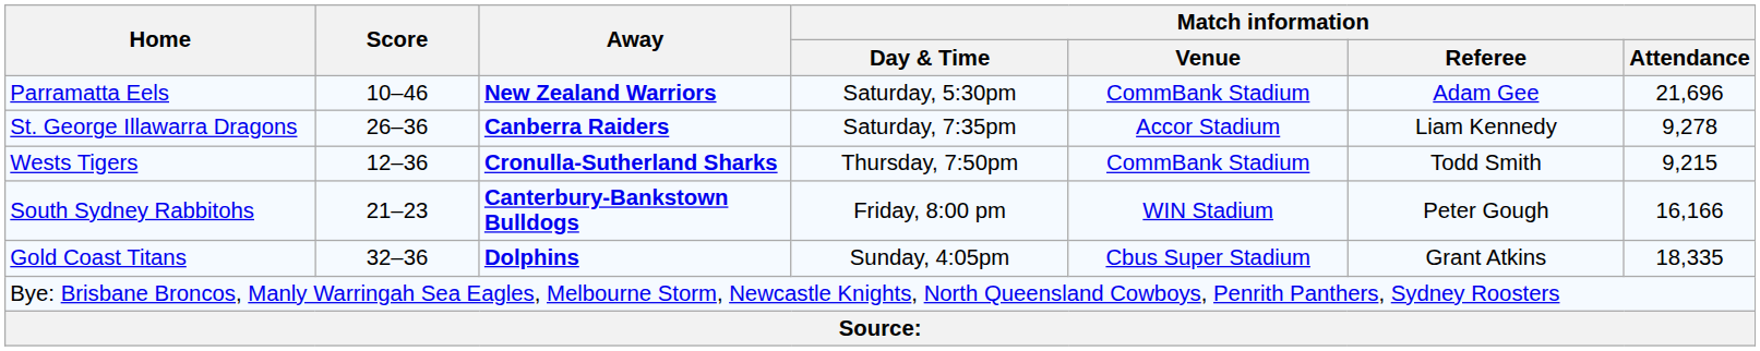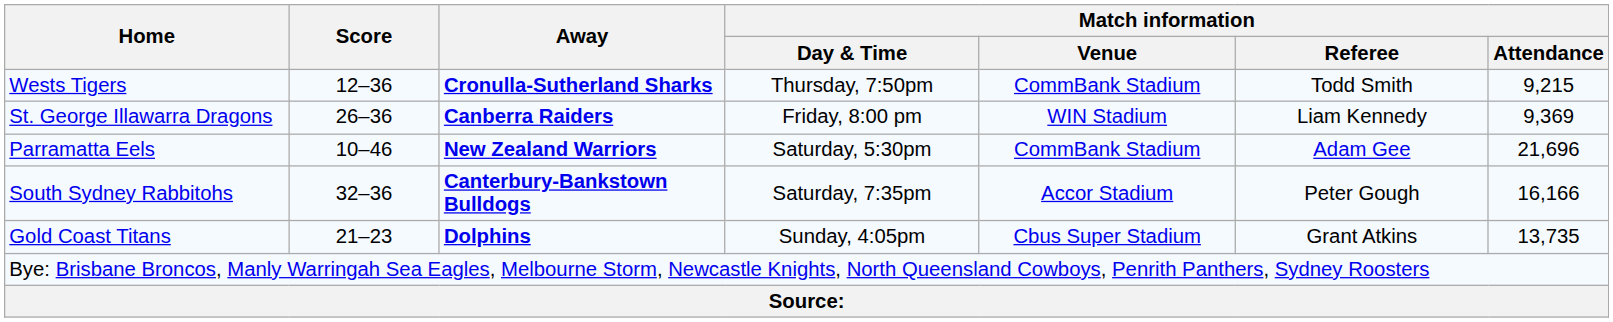rows swapped: Wests Tigers <-> Parramatta Eels
St. George Illawarra Dragons | Match information / Day & Time: Saturday, 7:35pm -> Friday, 8:00 pm
St. George Illawarra Dragons | Match information / Venue: Accor Stadium -> WIN Stadium
St. George Illawarra Dragons | Match information / Attendance: 9,278 -> 9,369
South Sydney Rabbitohs | Score: 21–23 -> 32–36
South Sydney Rabbitohs | Match information / Day & Time: Friday, 8:00 pm -> Saturday, 7:35pm
South Sydney Rabbitohs | Match information / Venue: WIN Stadium -> Accor Stadium
Gold Coast Titans | Score: 32–36 -> 21–23
Gold Coast Titans | Match information / Attendance: 18,335 -> 13,735
